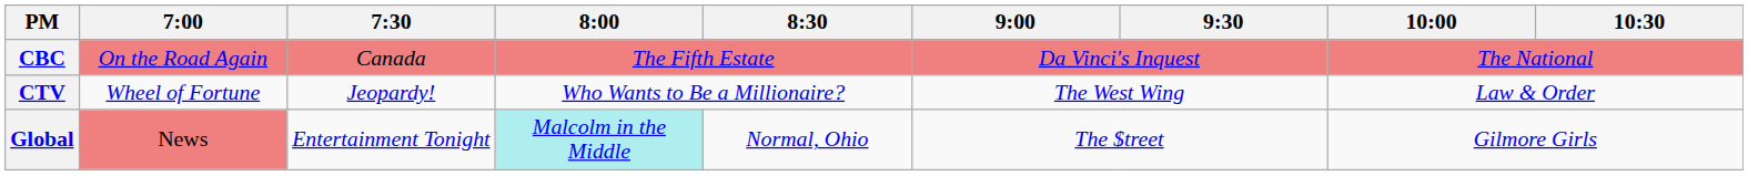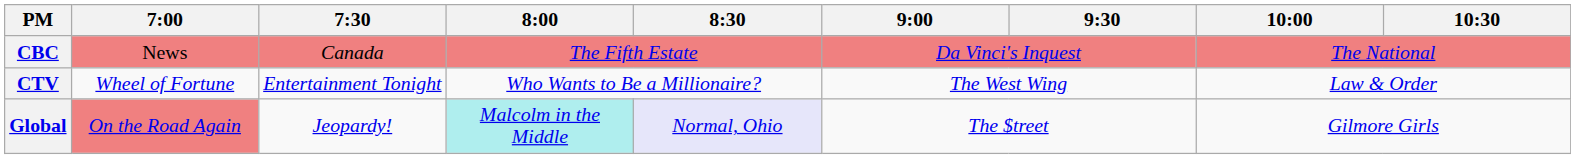CBC | 7:00: On the Road Again -> News
CTV | 7:30: Jeopardy! -> Entertainment Tonight
Global | 7:00: News -> On the Road Again
Global | 7:30: Entertainment Tonight -> Jeopardy!
Global | 8:30: no background -> lavender background
